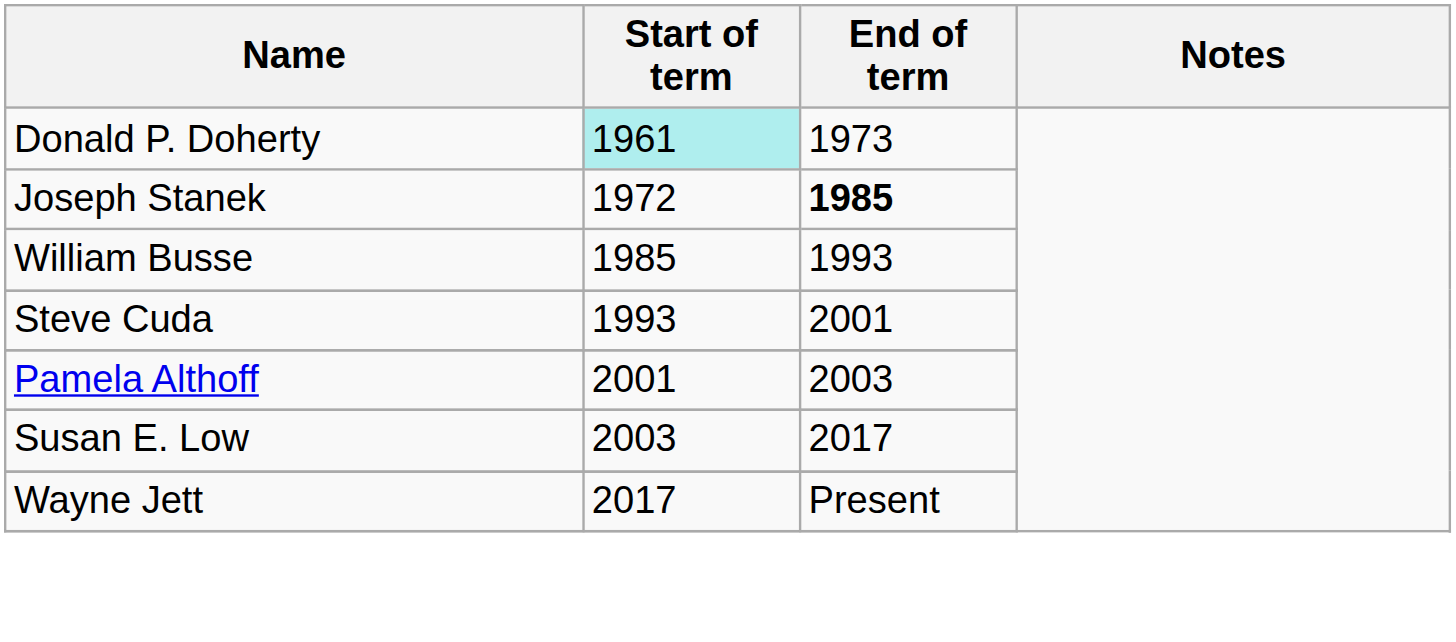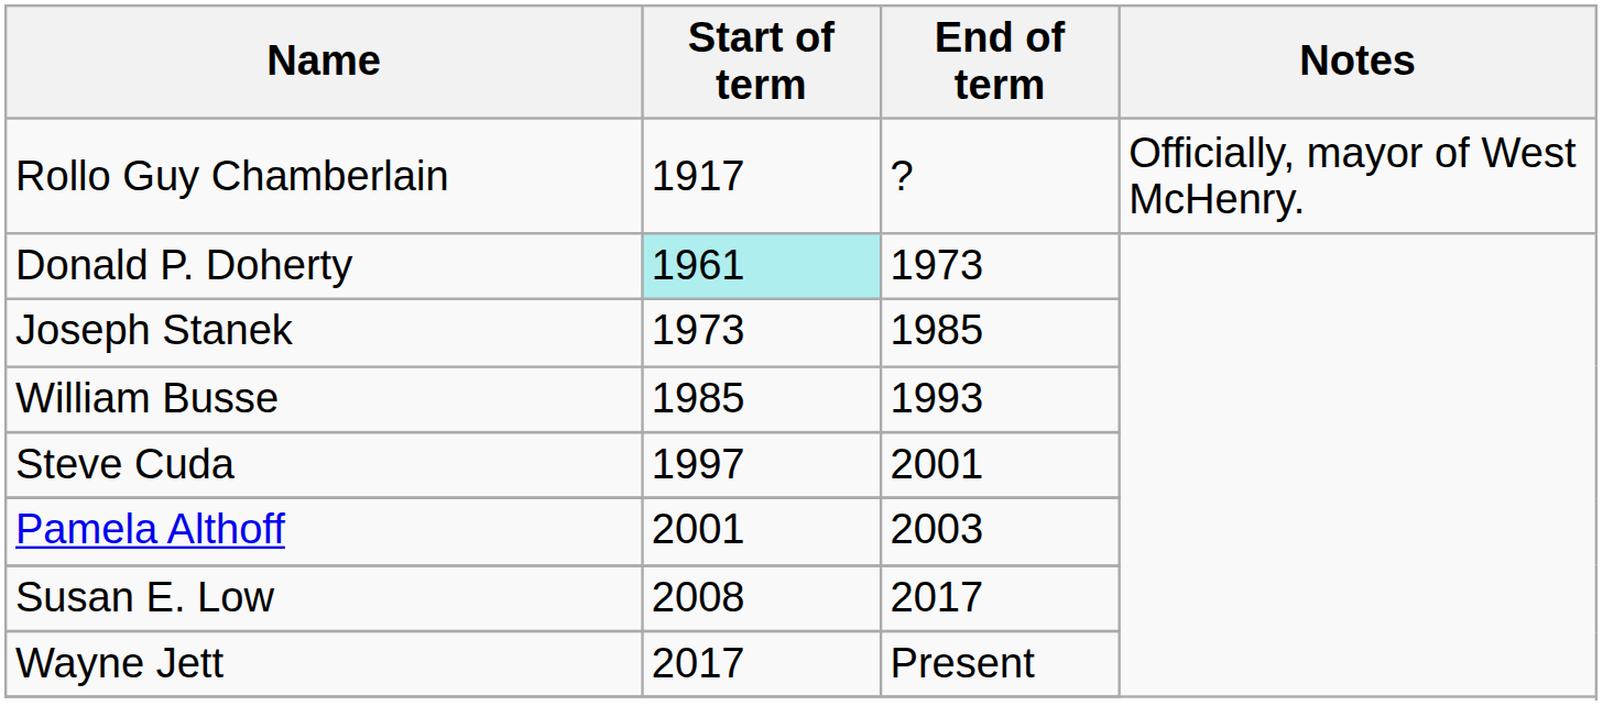+ row: Rollo Guy Chamberlain | 1917 | ? | Officially, mayor of West McHenry.
Joseph Stanek | Start of term: 1972 -> 1973
Joseph Stanek | End of term: bold -> normal
Steve Cuda | Start of term: 1993 -> 1997
Susan E. Low | Start of term: 2003 -> 2008
